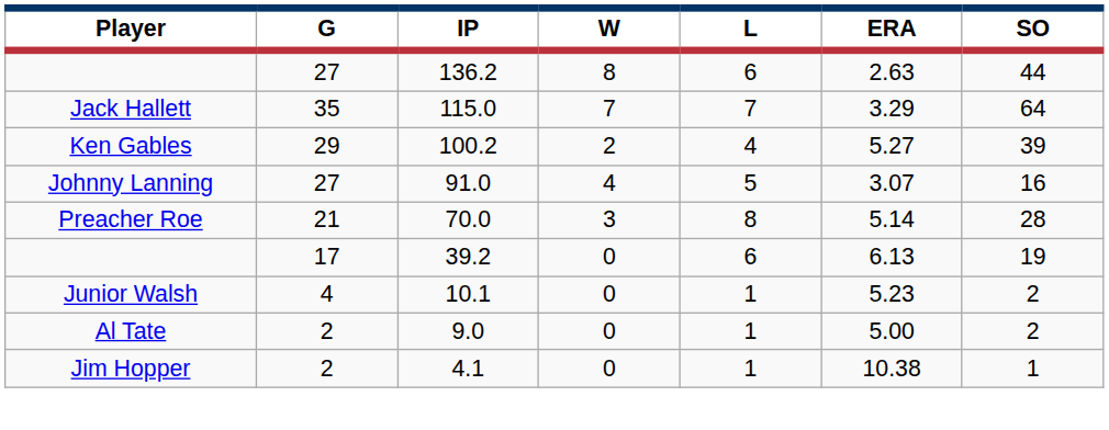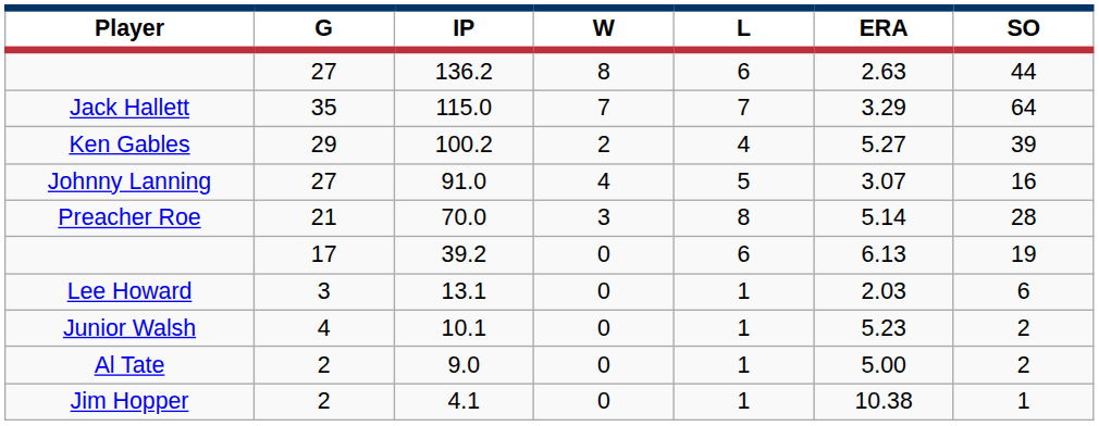+ row: Lee Howard | 3 | 13.1 | 0 | 1 | 2.03 | 6
